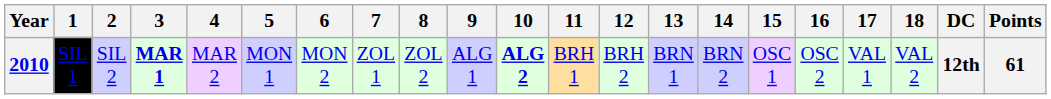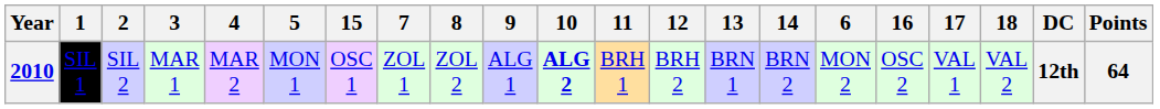columns swapped: 6 <-> 15
2010 | 3: bold -> normal
2010 | Points: 61 -> 64
